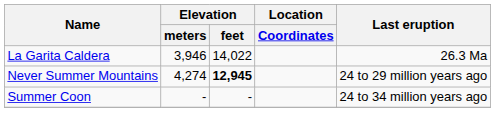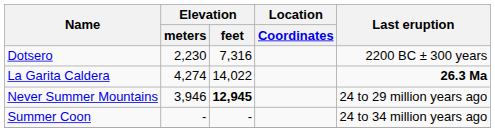+ row: Dotsero | 2,230 | 7,316 | 2200 BC ± 300 years
La Garita Caldera | Elevation / meters: 3,946 -> 4,274
La Garita Caldera | Last eruption: normal -> bold
Never Summer Mountains | Elevation / meters: 4,274 -> 3,946
